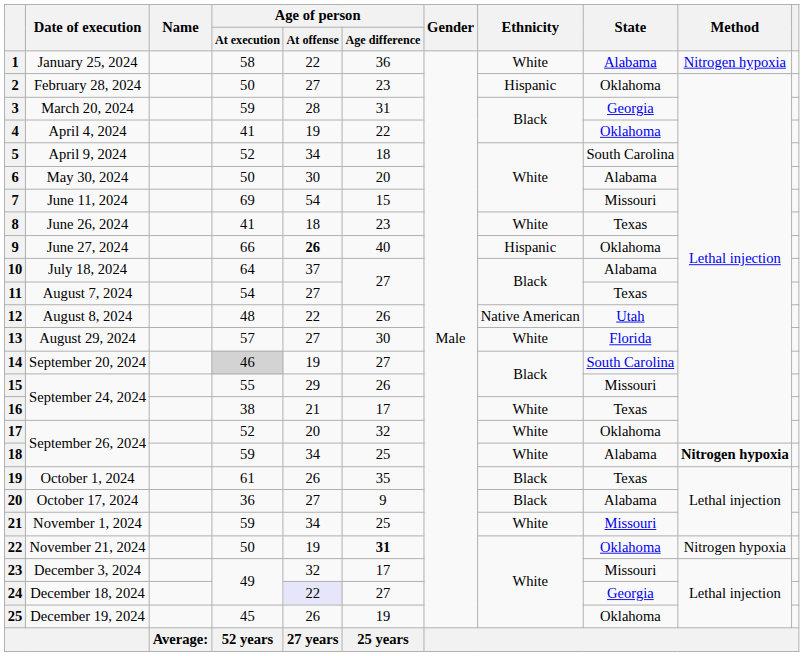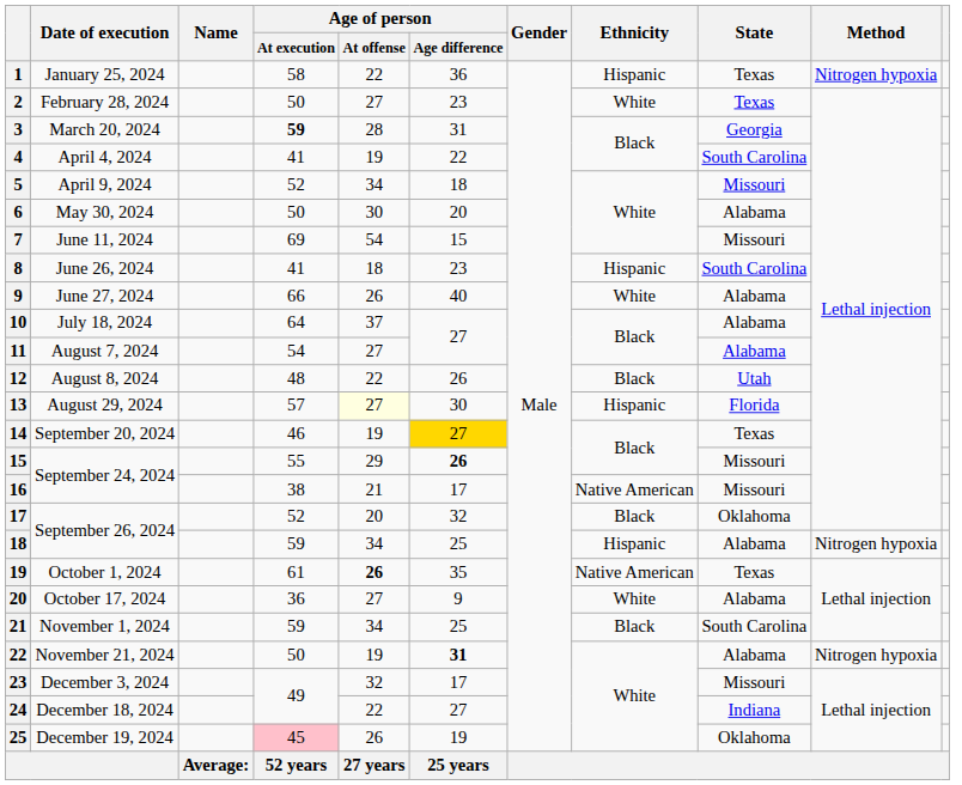January 25, 2024 | Ethnicity: White -> Hispanic
January 25, 2024 | State: Alabama -> Texas
February 28, 2024 | Ethnicity: Hispanic -> White
February 28, 2024 | State: Oklahoma -> Texas
March 20, 2024 | Age of person / At execution: normal -> bold
April 4, 2024 | State: Oklahoma -> South Carolina
April 9, 2024 | State: South Carolina -> Missouri
June 26, 2024 | Ethnicity: White -> Hispanic
June 26, 2024 | State: Texas -> South Carolina
June 27, 2024 | Age of person / At offense: bold -> normal
June 27, 2024 | Ethnicity: Hispanic -> White
June 27, 2024 | State: Oklahoma -> Alabama
August 7, 2024 | State: Texas -> Alabama
August 8, 2024 | Ethnicity: Native American -> Black
August 29, 2024 | Age of person / At offense: no background -> lightyellow background
August 29, 2024 | Ethnicity: White -> Hispanic
September 20, 2024 | Age of person / At execution: lightgrey background -> no background
September 20, 2024 | Age of person / Age difference: no background -> gold background
September 20, 2024 | State: South Carolina -> Texas
15 / September 24, 2024 | Age of person / Age difference: normal -> bold
16 / September 24, 2024 | Ethnicity: White -> Native American
16 / September 24, 2024 | State: Texas -> Missouri
17 / September 26, 2024 | Ethnicity: White -> Black
18 / September 26, 2024 | Ethnicity: White -> Hispanic
18 / September 26, 2024 | Method: bold -> normal
October 1, 2024 | Age of person / At offense: normal -> bold
October 1, 2024 | Ethnicity: Black -> Native American
October 17, 2024 | Ethnicity: Black -> White
November 1, 2024 | Ethnicity: White -> Black
November 1, 2024 | State: Missouri -> South Carolina
November 21, 2024 | State: Oklahoma -> Alabama
December 18, 2024 | Age of person / At offense: lavender background -> no background
December 18, 2024 | State: Georgia -> Indiana
December 19, 2024 | Age of person / At execution: no background -> pink background
